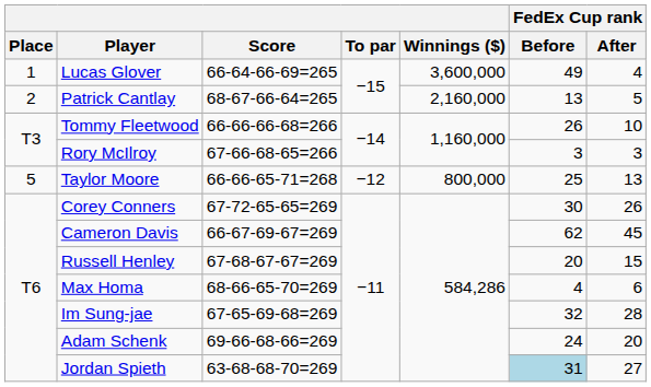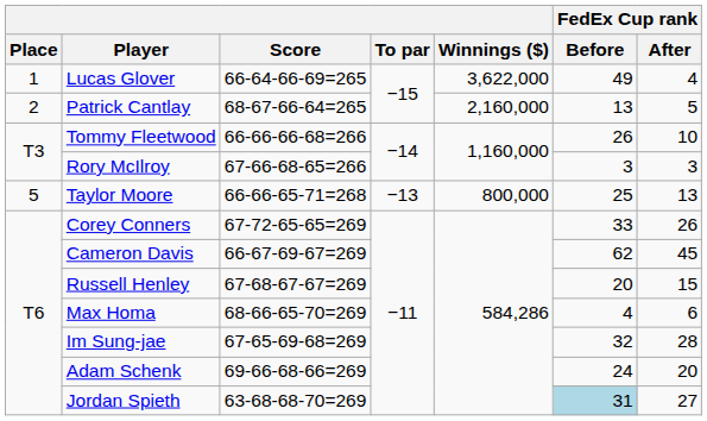Lucas Glover | Winnings ($): 3,600,000 -> 3,622,000
Taylor Moore | To par: −12 -> −13
Corey Conners | FedEx Cup rank / Before: 30 -> 33
